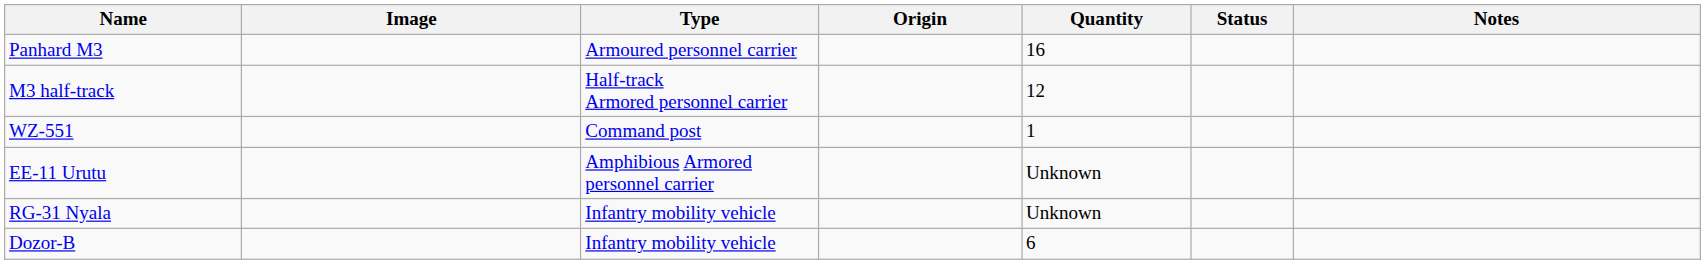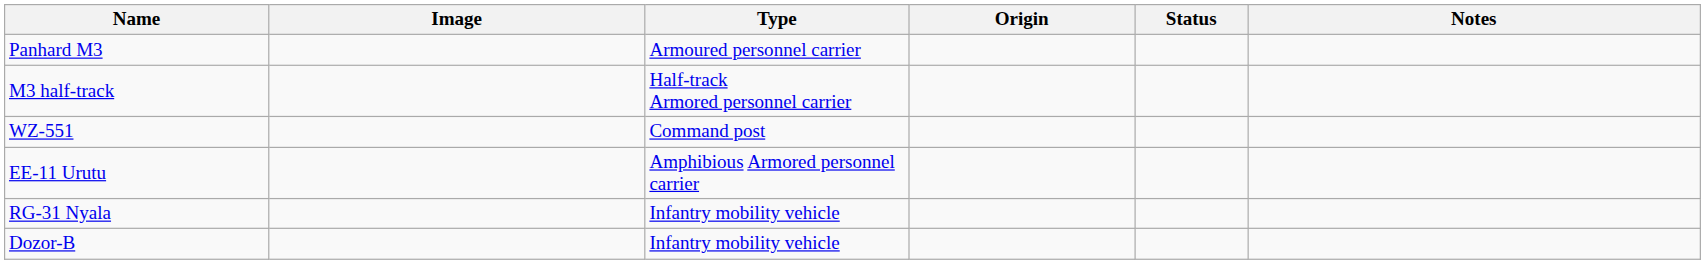- column: Quantity | 16 | 12 | 1 | Unknown | Unknown | 6
